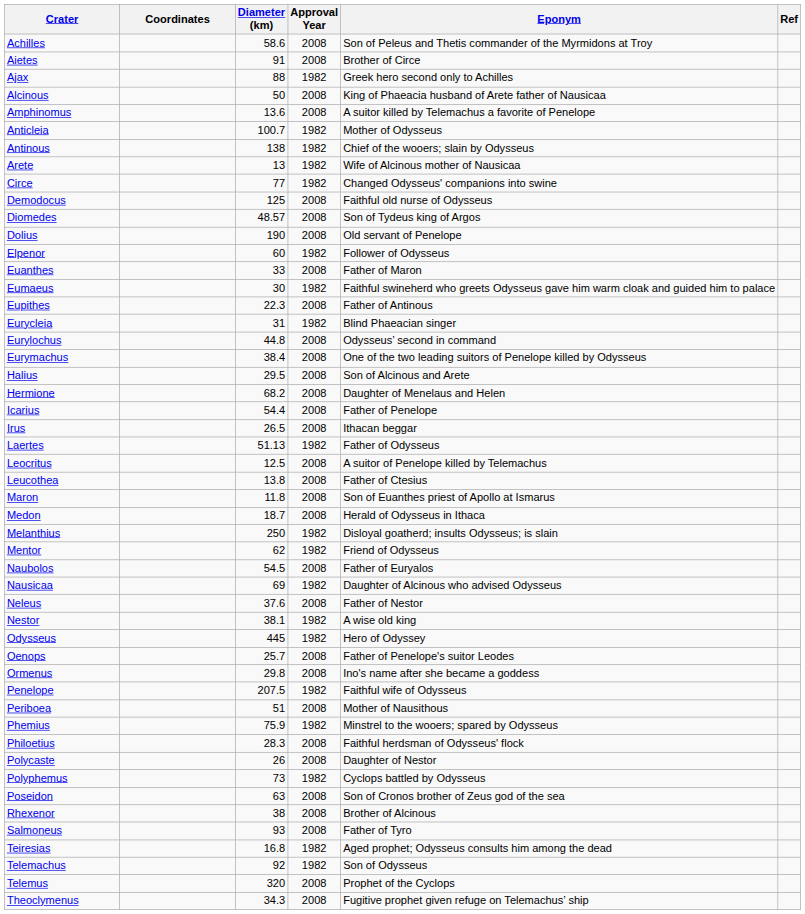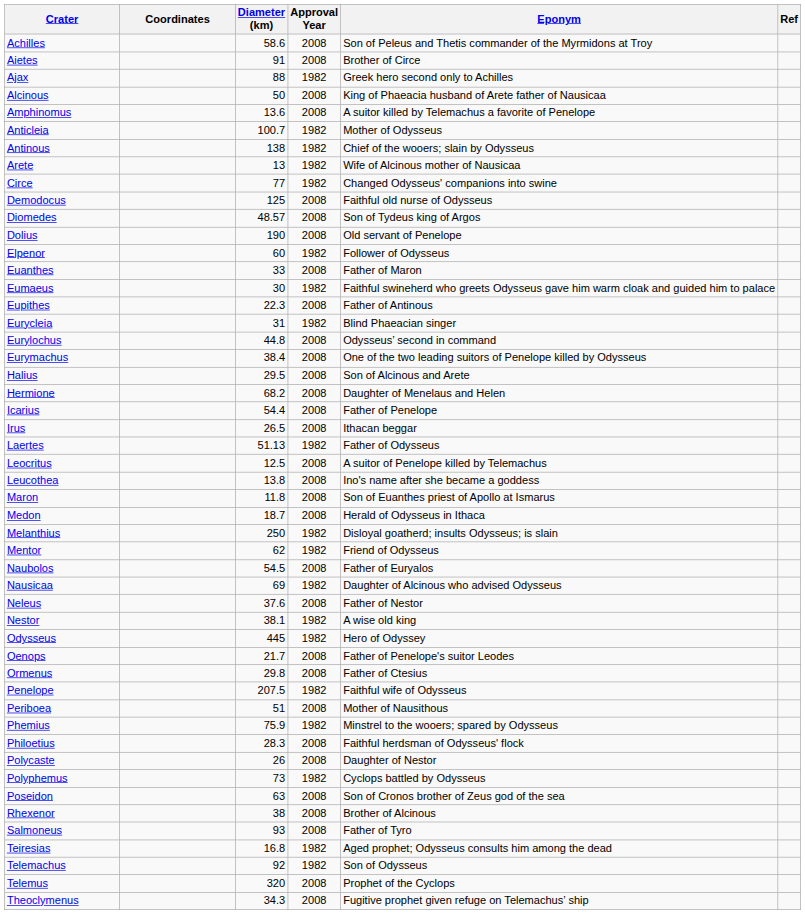Leucothea | Eponym: Father of Ctesius -> Ino's name after she became a goddess
Oenops | Diameter (km): 25.7 -> 21.7
Ormenus | Eponym: Ino's name after she became a goddess -> Father of Ctesius
